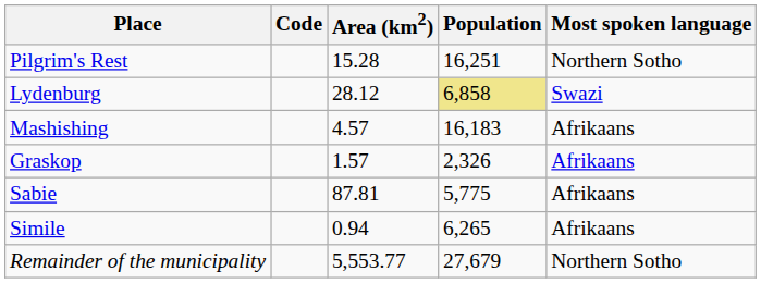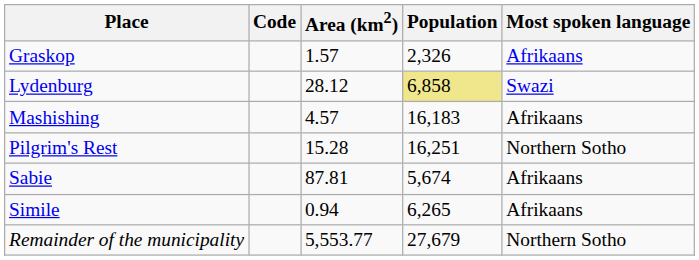rows swapped: Graskop <-> Pilgrim's Rest
Sabie | Population: 5,775 -> 5,674
